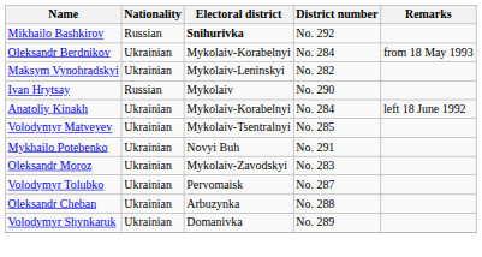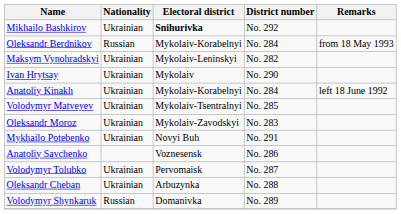Mikhailo Bashkirov | Nationality: Russian -> Ukrainian
Oleksandr Berdnikov | Nationality: Ukrainian -> Russian
Ivan Hrytsay | Nationality: Russian -> Ukrainian
rows swapped: Oleksandr Moroz <-> Mykhailo Potebenko
+ row: Anatoliy Savchenko | Voznesensk | No. 286
Volodymyr Shynkaruk | Nationality: Ukrainian -> Russian
